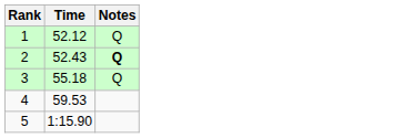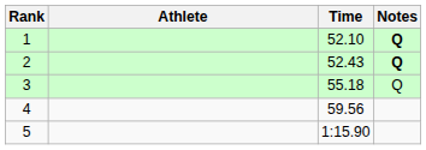+ column: Athlete
1 | Time: 52.12 -> 52.10
1 | Notes: normal -> bold
4 | Time: 59.53 -> 59.56
